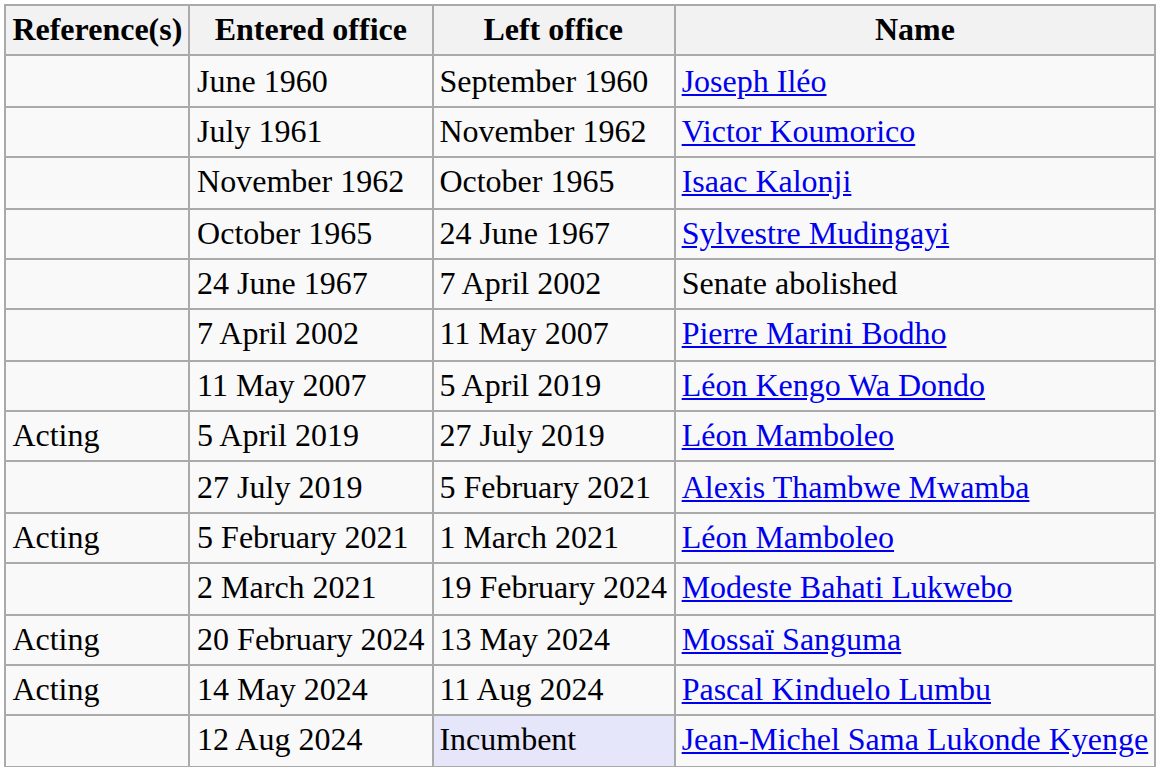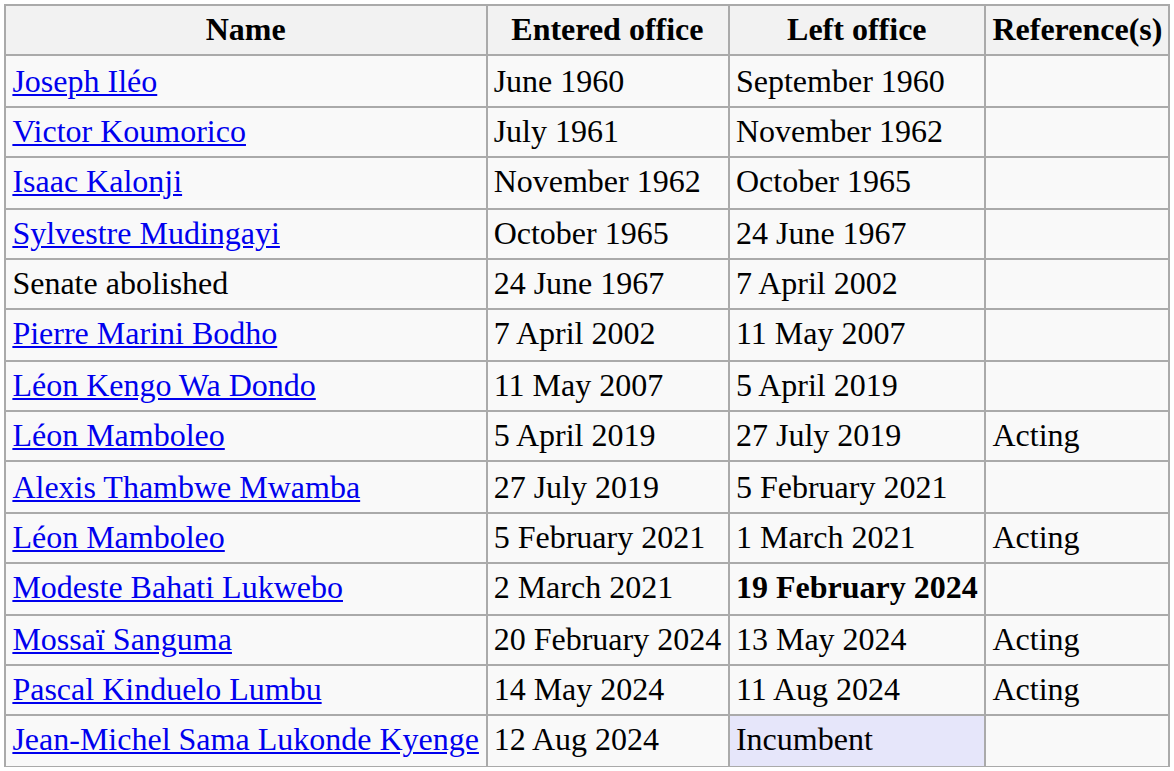columns swapped: Name <-> Reference(s)
2 March 2021 | Left office: normal -> bold
